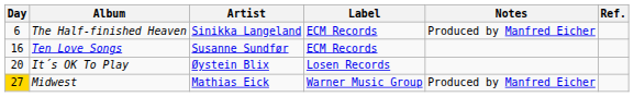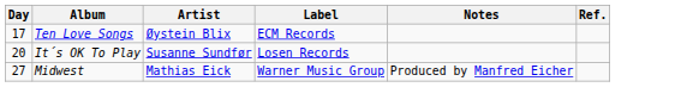- row: 6 | The Half-finished Heaven | Sinikka Langeland | ECM Records | Produced by Manfred Eicher
Ten Love Songs | Day: 16 -> 17
Ten Love Songs | Artist: Susanne Sundfør -> Øystein Blix
It´s OK To Play | Artist: Øystein Blix -> Susanne Sundfør
Midwest | Day: gold background -> no background
